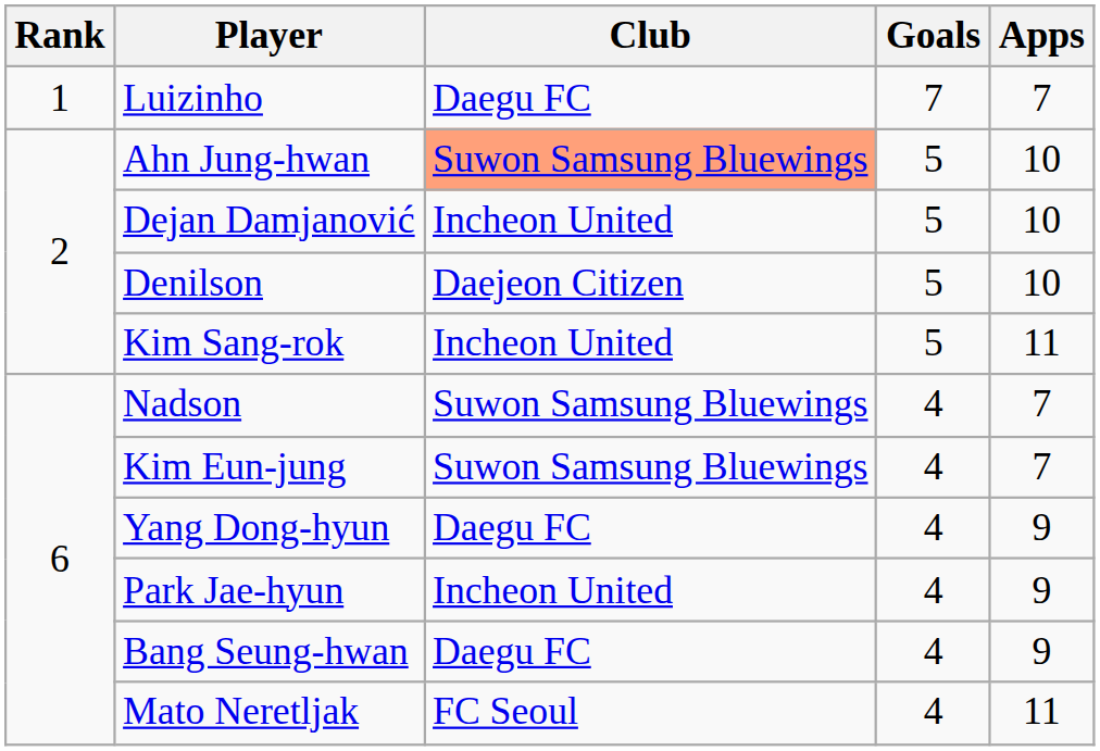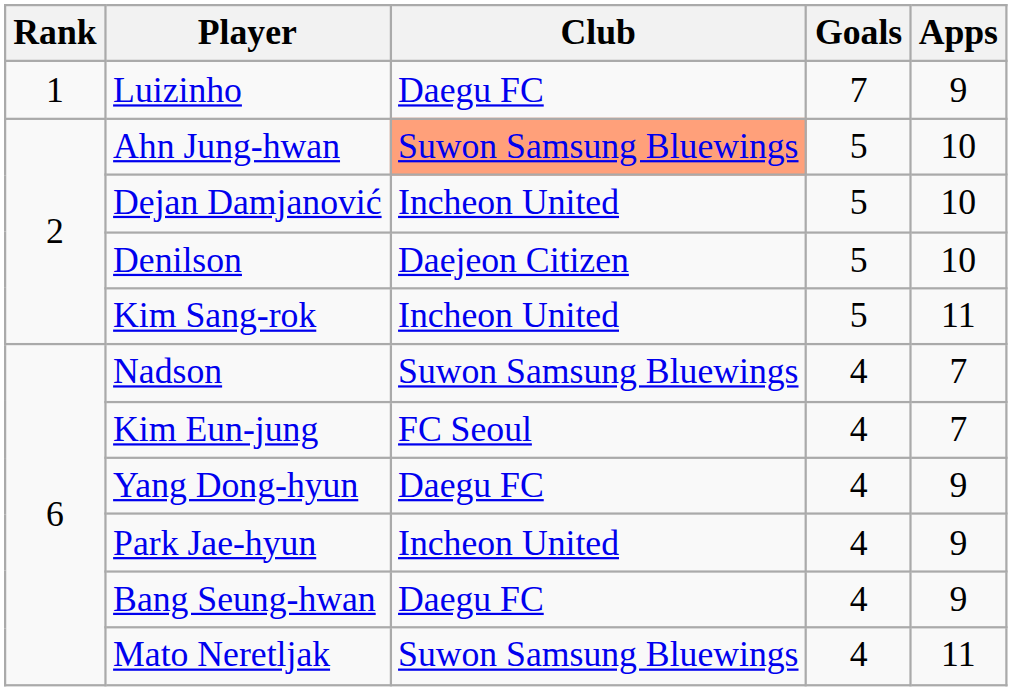Luizinho | Apps: 7 -> 9
Kim Eun-jung | Club: Suwon Samsung Bluewings -> FC Seoul
Mato Neretljak | Club: FC Seoul -> Suwon Samsung Bluewings
